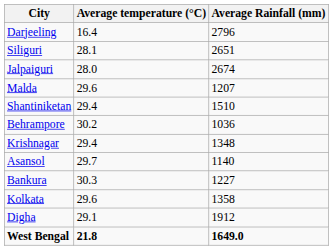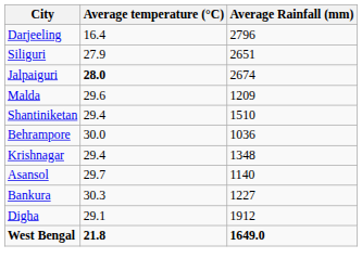Siliguri | Average temperature (°C): 28.1 -> 27.9
Jalpaiguri | Average temperature (°C): normal -> bold
Malda | Average Rainfall (mm): 1207 -> 1209
Behrampore | Average temperature (°C): 30.2 -> 30.0
- row: Kolkata | 29.6 | 1358
